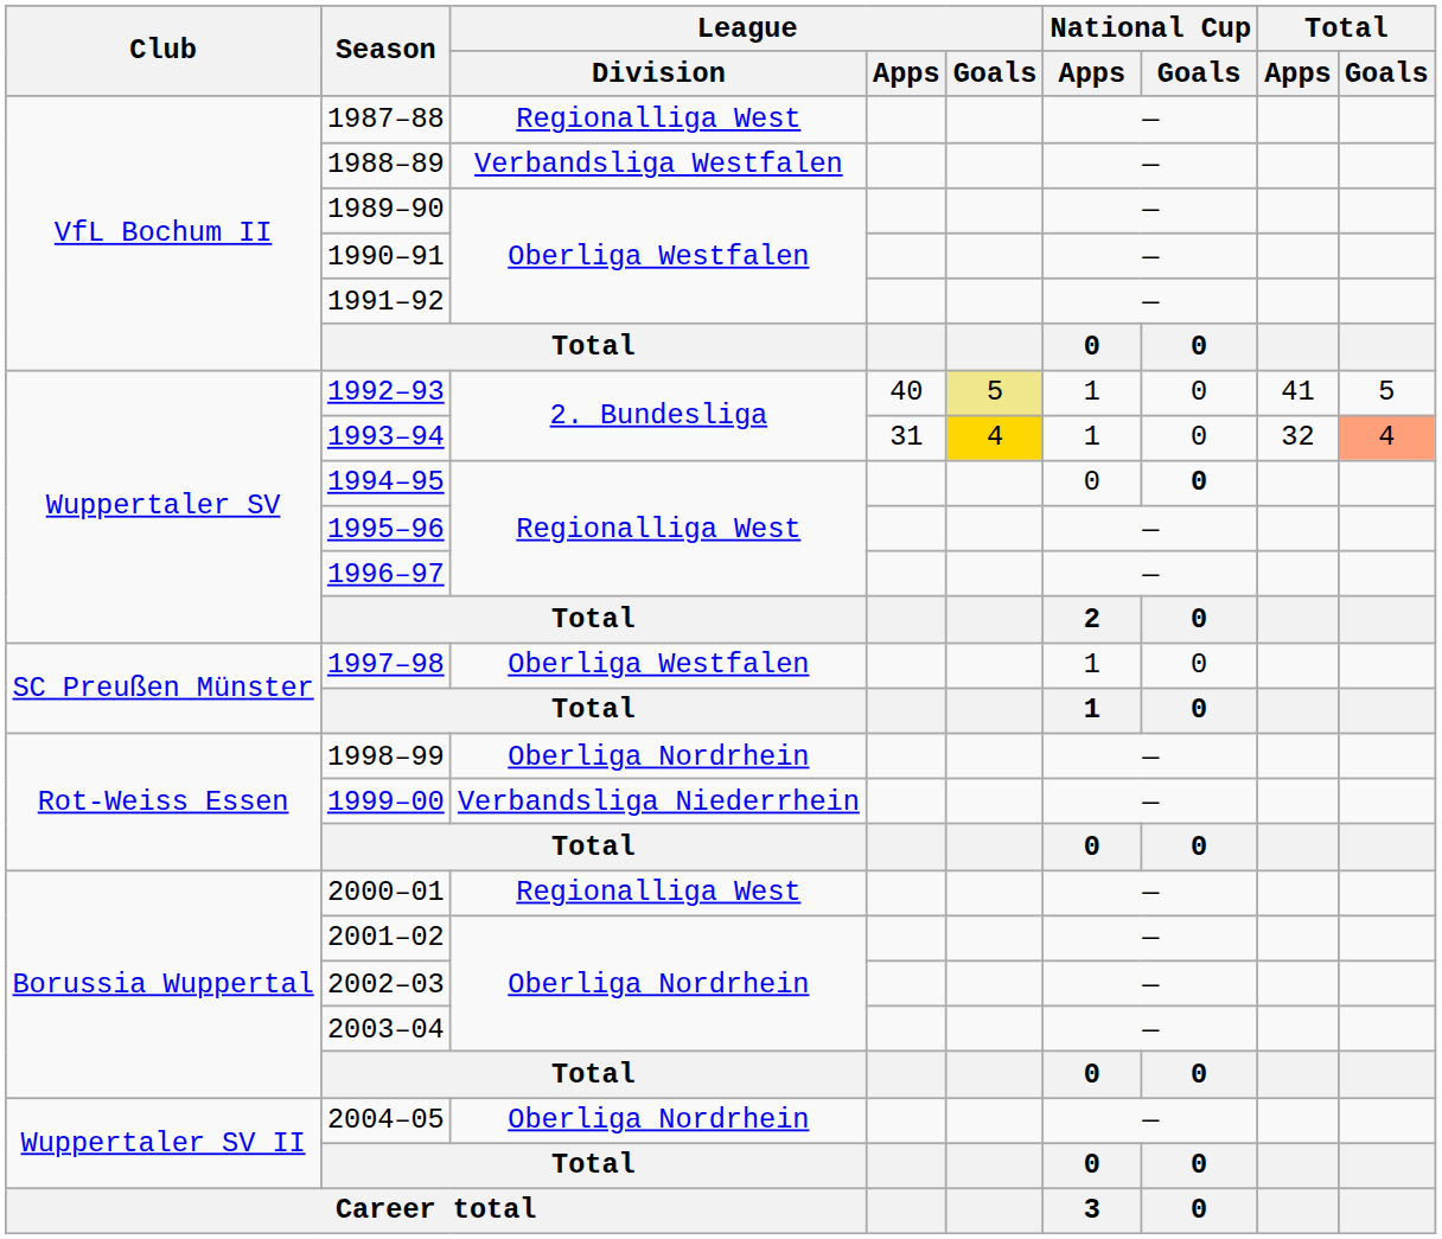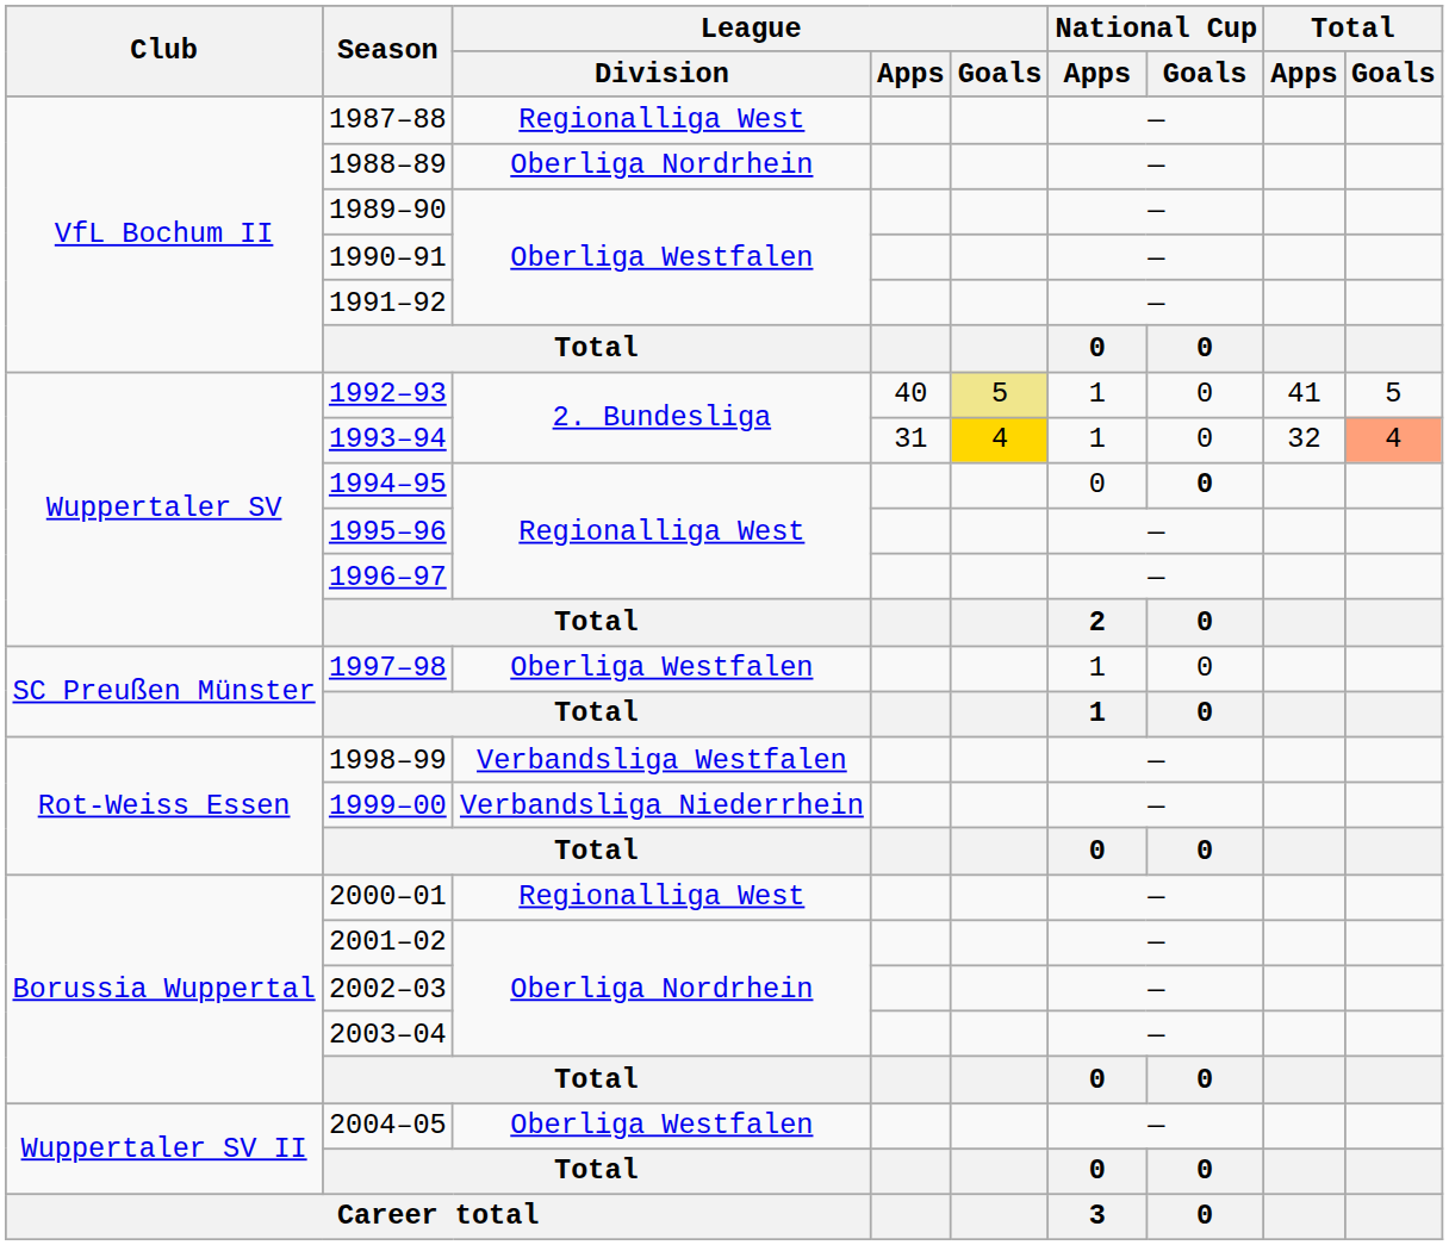1988–89 | League / Division: Verbandsliga Westfalen -> Oberliga Nordrhein
1998–99 | League / Division: Oberliga Nordrhein -> Verbandsliga Westfalen
2004–05 | League / Division: Oberliga Nordrhein -> Oberliga Westfalen
